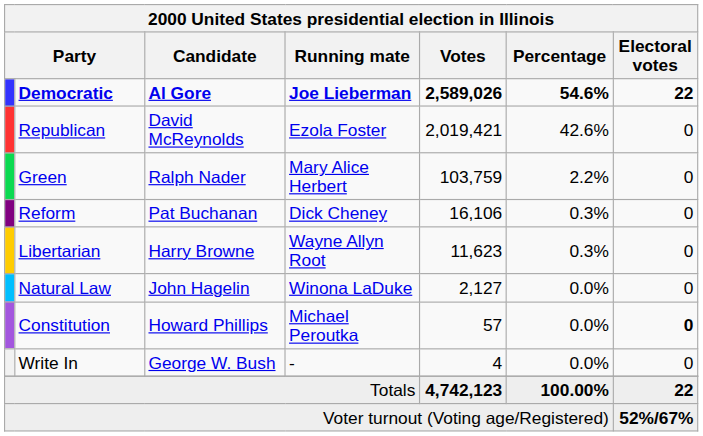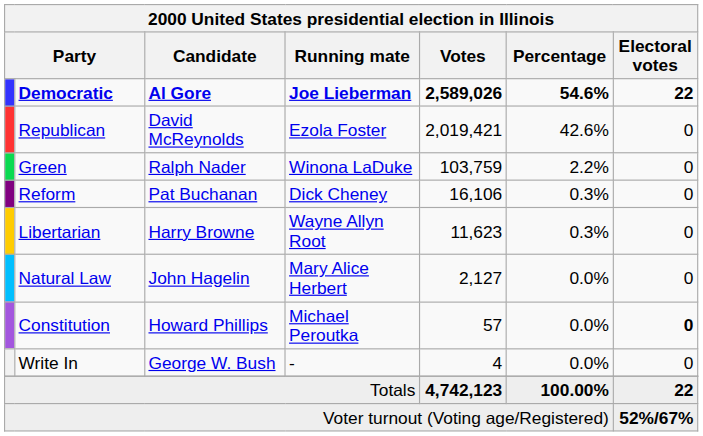Green | Running mate: Mary Alice Herbert -> Winona LaDuke
Natural Law | Running mate: Winona LaDuke -> Mary Alice Herbert
